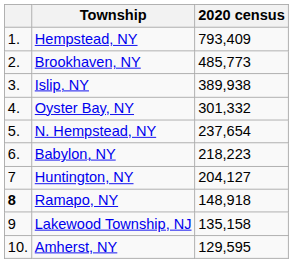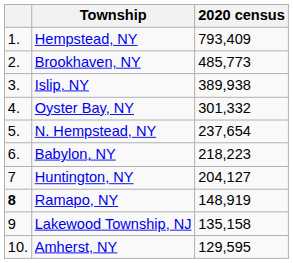Ramapo, NY | 2020 census: 148,918 -> 148,919
